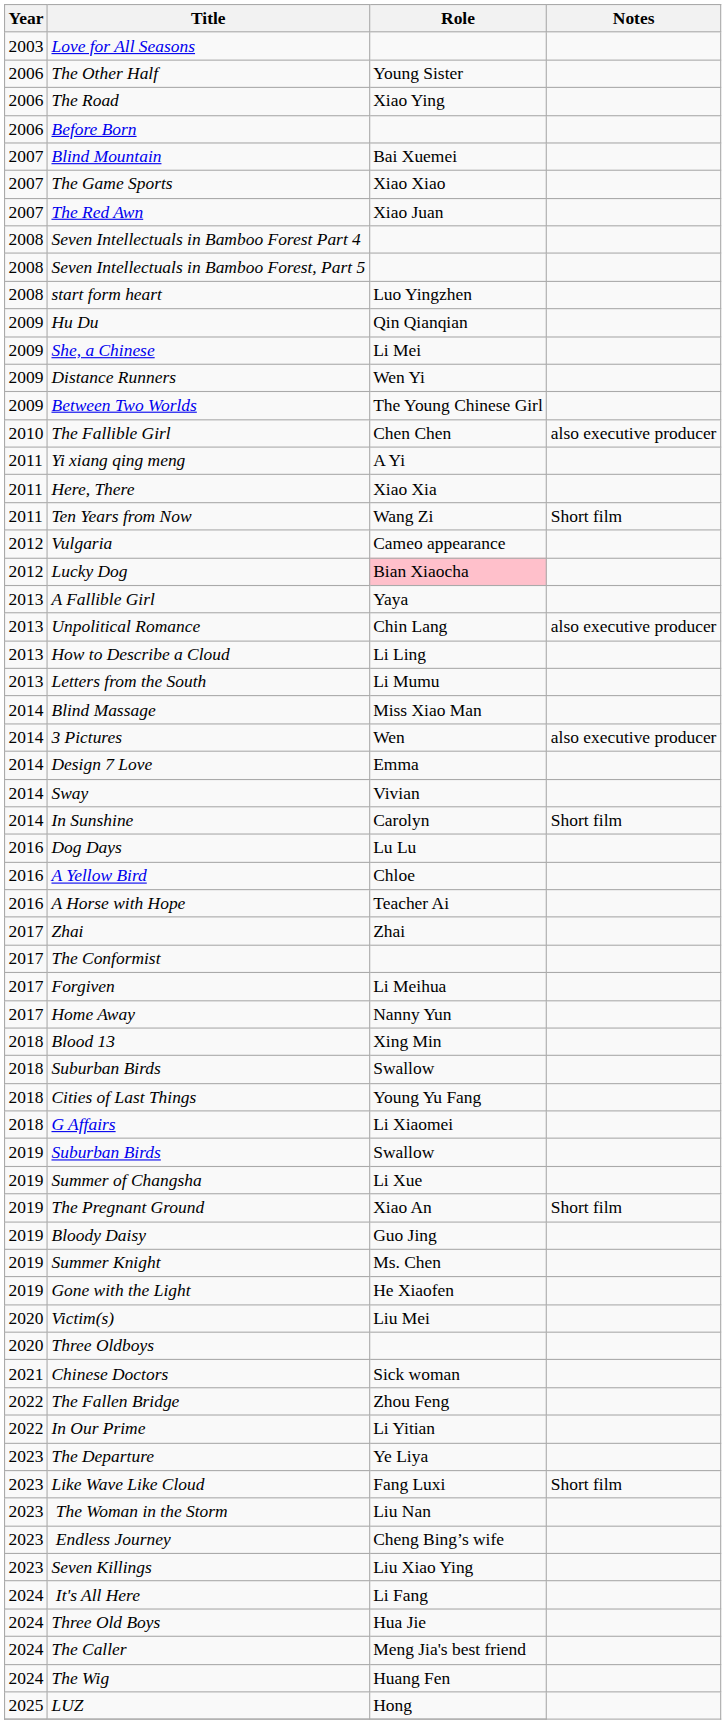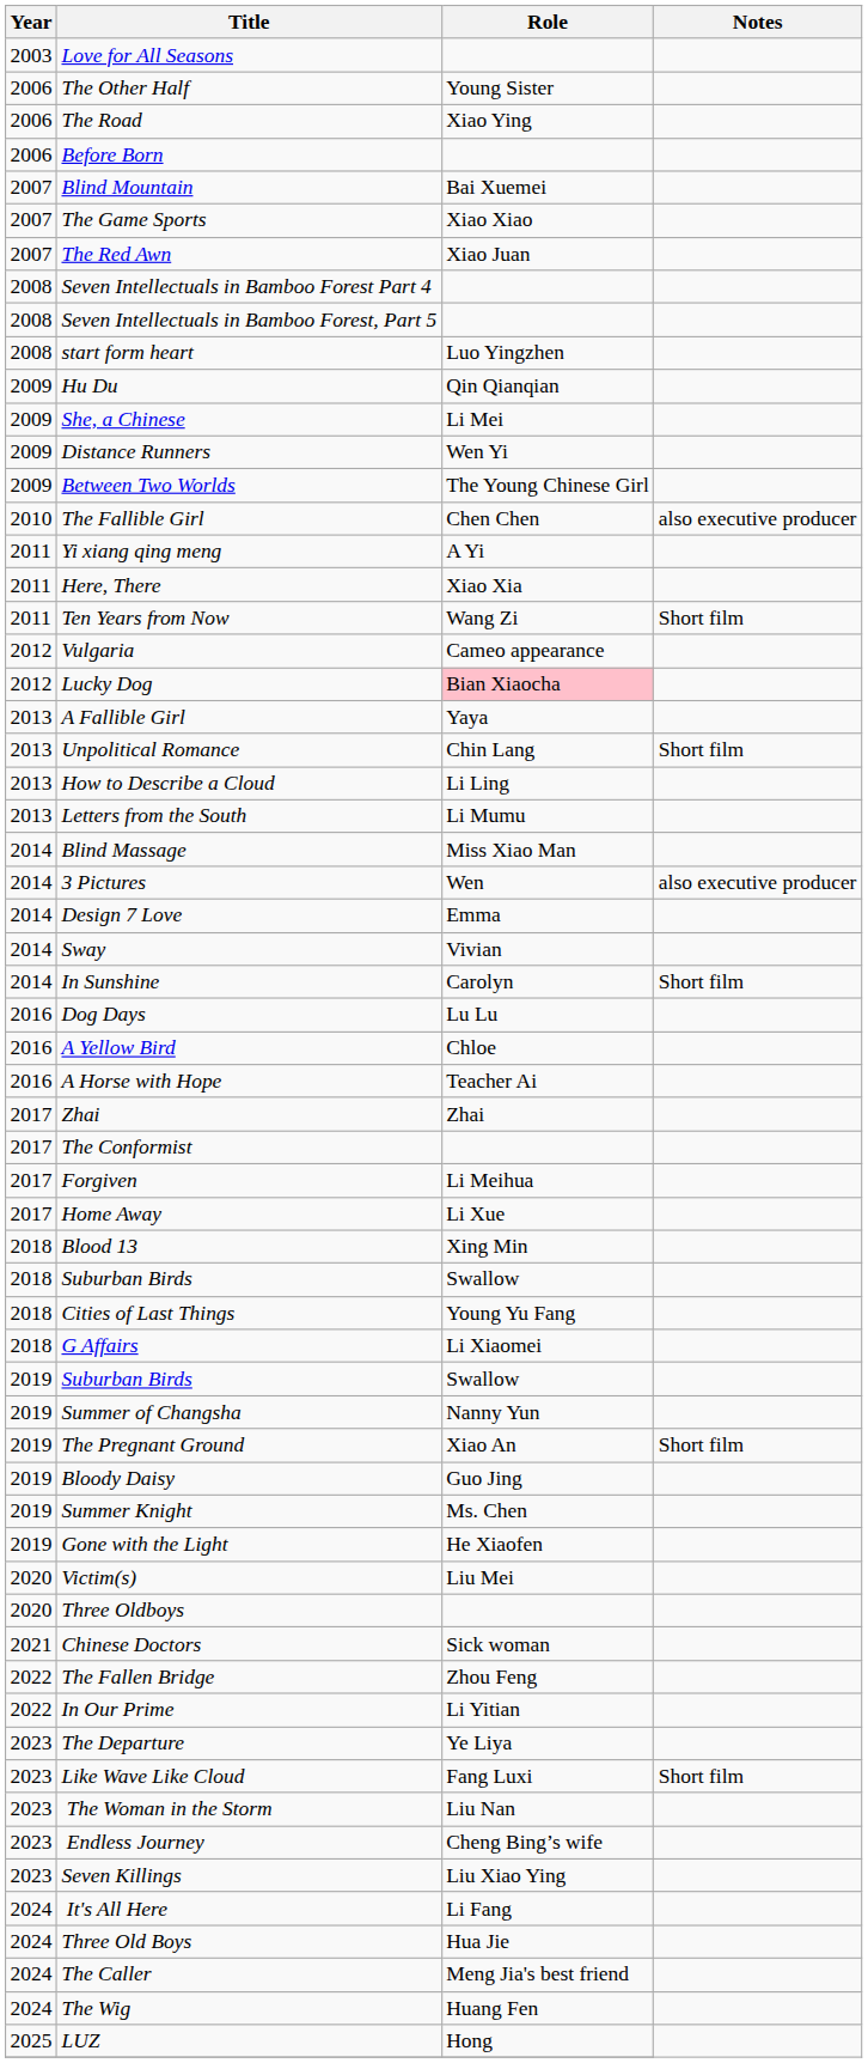Unpolitical Romance | Notes: also executive producer -> Short film
Home Away | Role: Nanny Yun -> Li Xue
Summer of Changsha | Role: Li Xue -> Nanny Yun
